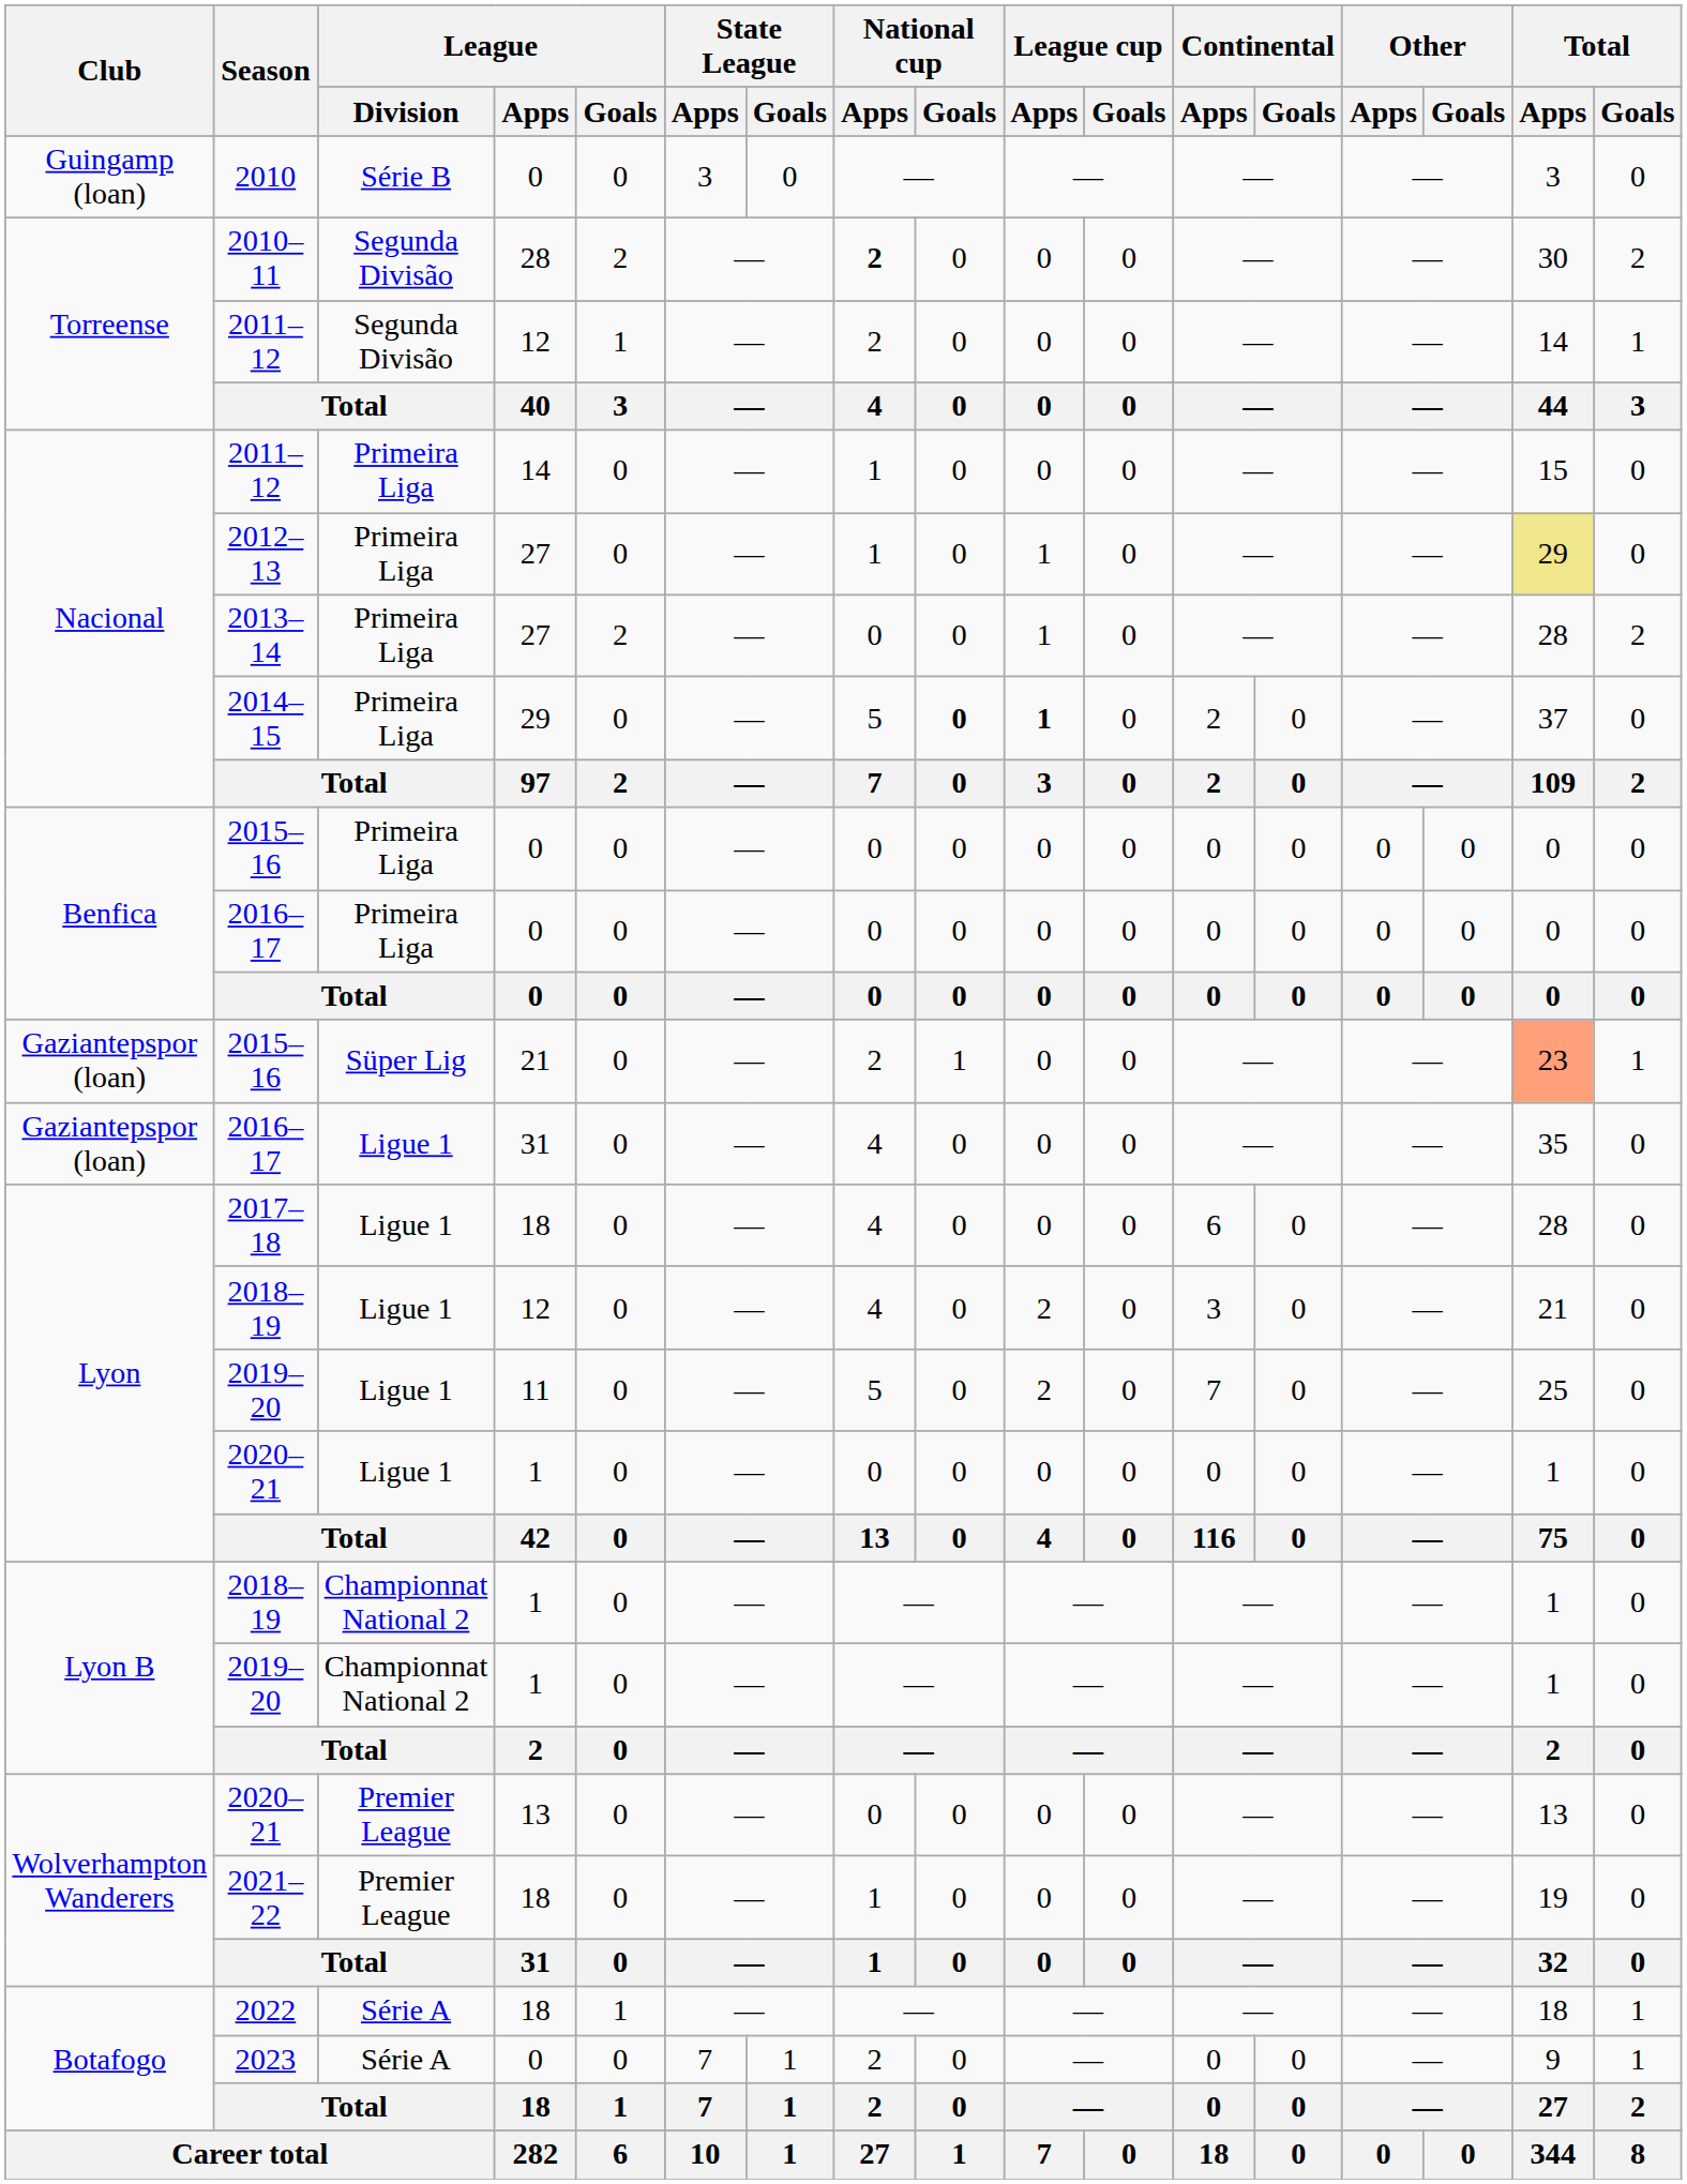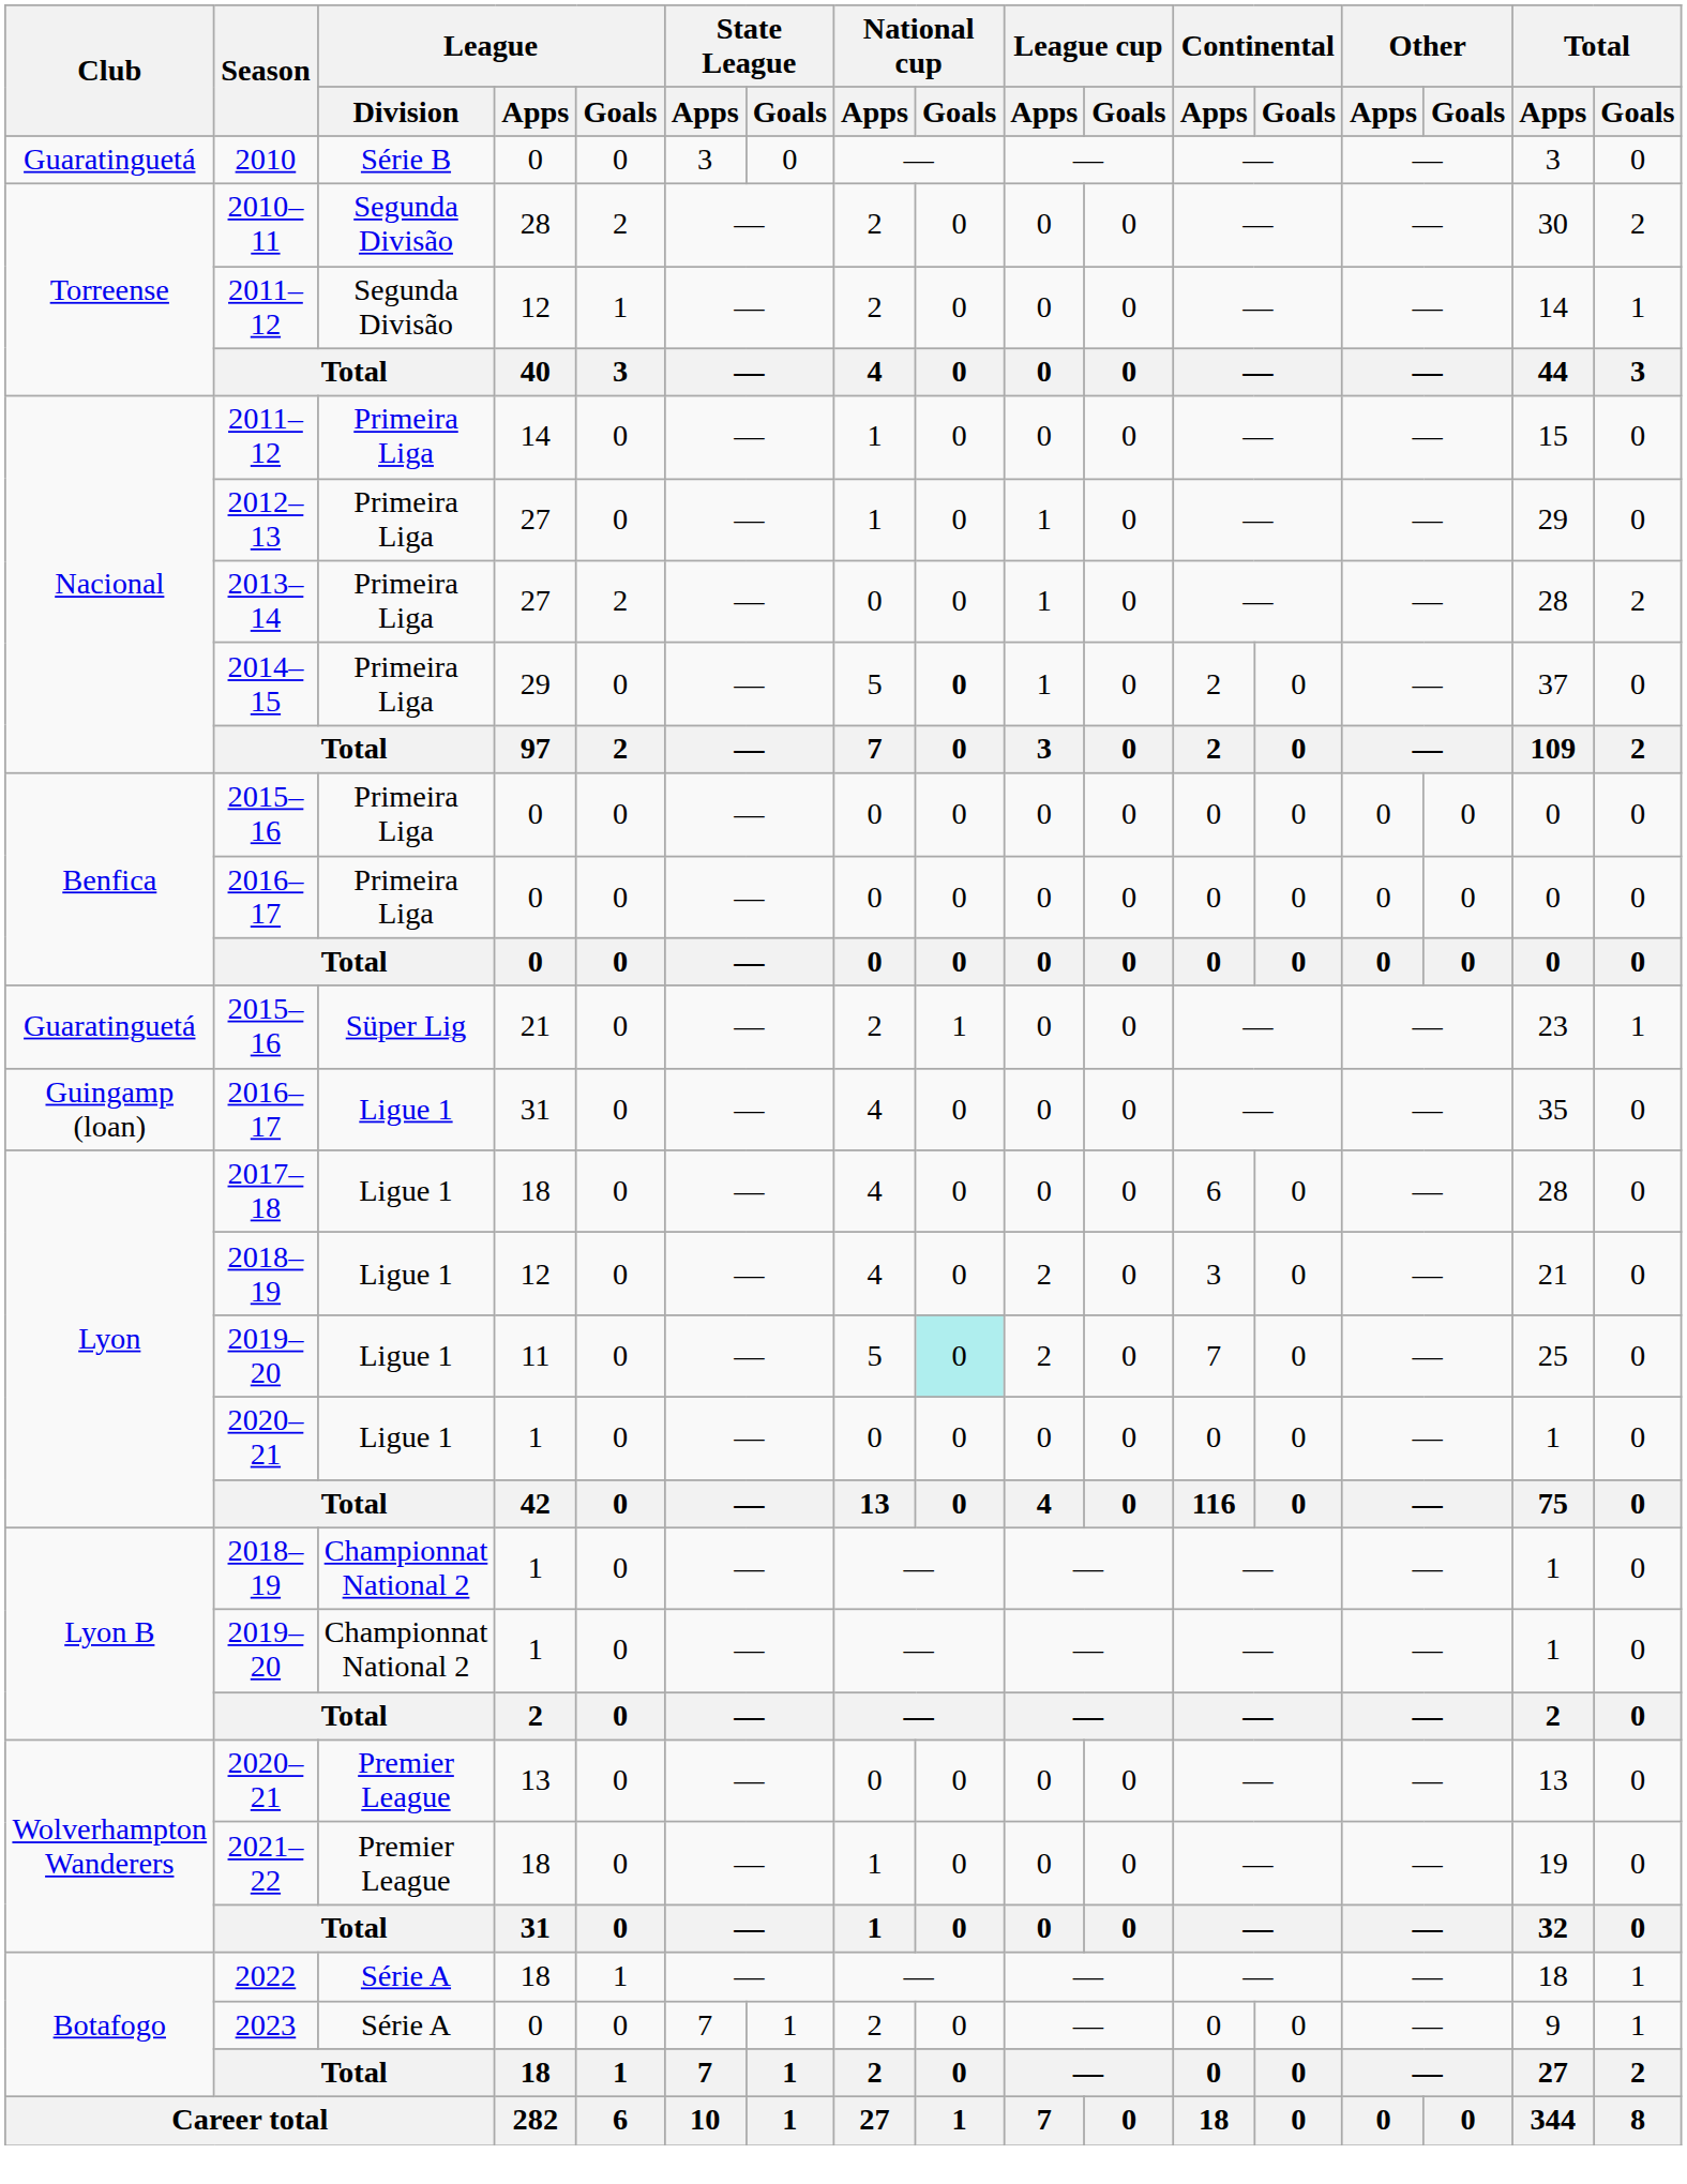2010 | Club: Guingamp (loan) -> Guaratinguetá
2010–11 | National cup / Apps: bold -> normal
2012–13 | Total / Apps: khaki background -> no background
2014–15 | League cup / Apps: bold -> normal
2015–16 / 21 | Club: Gaziantepspor (loan) -> Guaratinguetá
2015–16 / 21 | Total / Apps: lightsalmon background -> no background
2016–17 / 31 | Club: Gaziantepspor (loan) -> Guingamp (loan)
2019–20 / 11 | National cup / Goals: no background -> paleturquoise background
